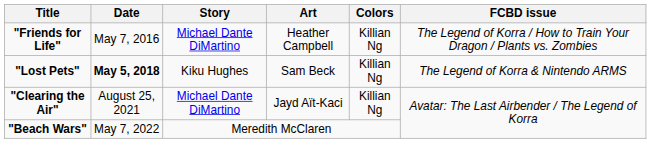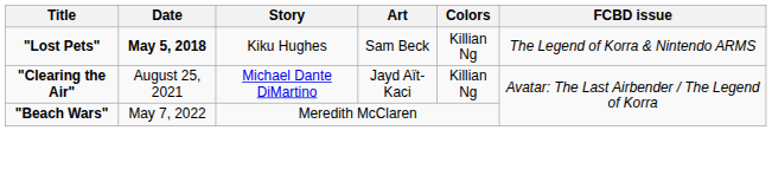- row: "Friends for Life" | May 7, 2016 | Michael Dante DiMartino | Heather Campbell | Killian Ng | The Legend of Korra / How to Train Your Dragon / Plants vs. Zombies
